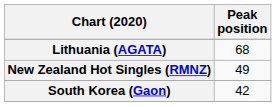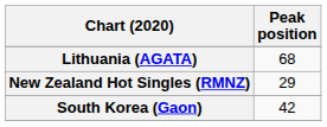New Zealand Hot Singles (RMNZ) | Peak position: 49 -> 29
